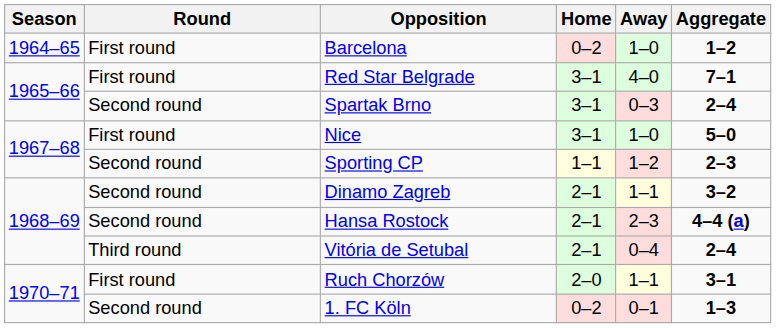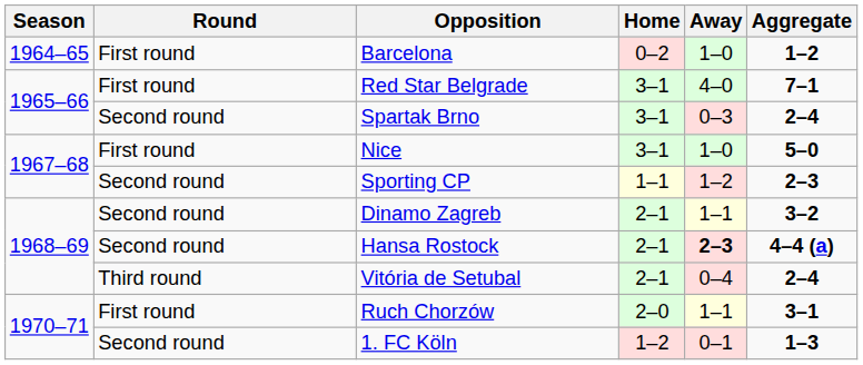Hansa Rostock | Away: normal -> bold
1. FC Köln | Home: 0–2 -> 1–2
